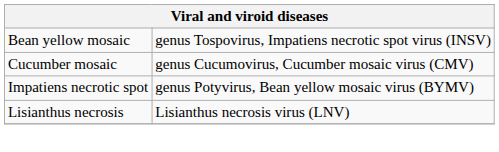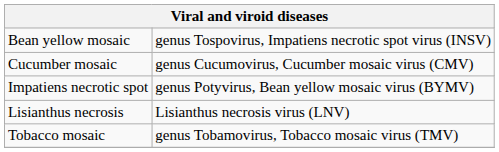+ row: Tobacco mosaic | genus Tobamovirus, Tobacco mosaic virus (TMV)
